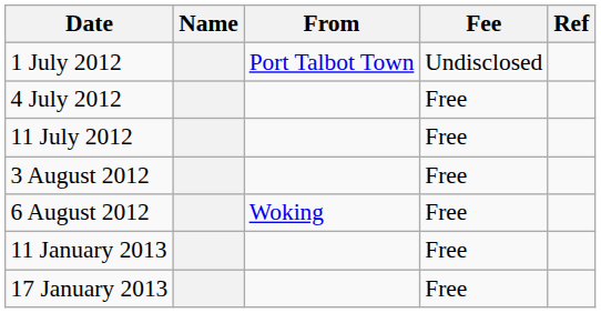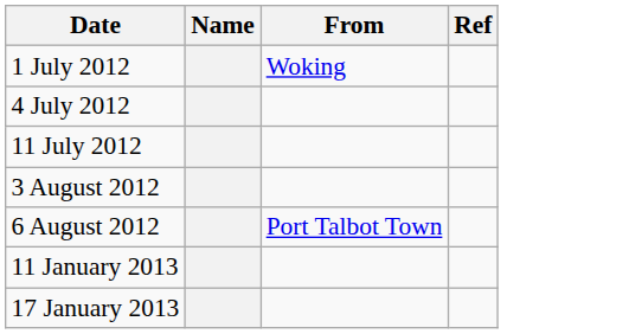- column: Fee | Undisclosed | Free | Free | Free | Free | Free | Free
1 July 2012 | From: Port Talbot Town -> Woking
6 August 2012 | From: Woking -> Port Talbot Town
